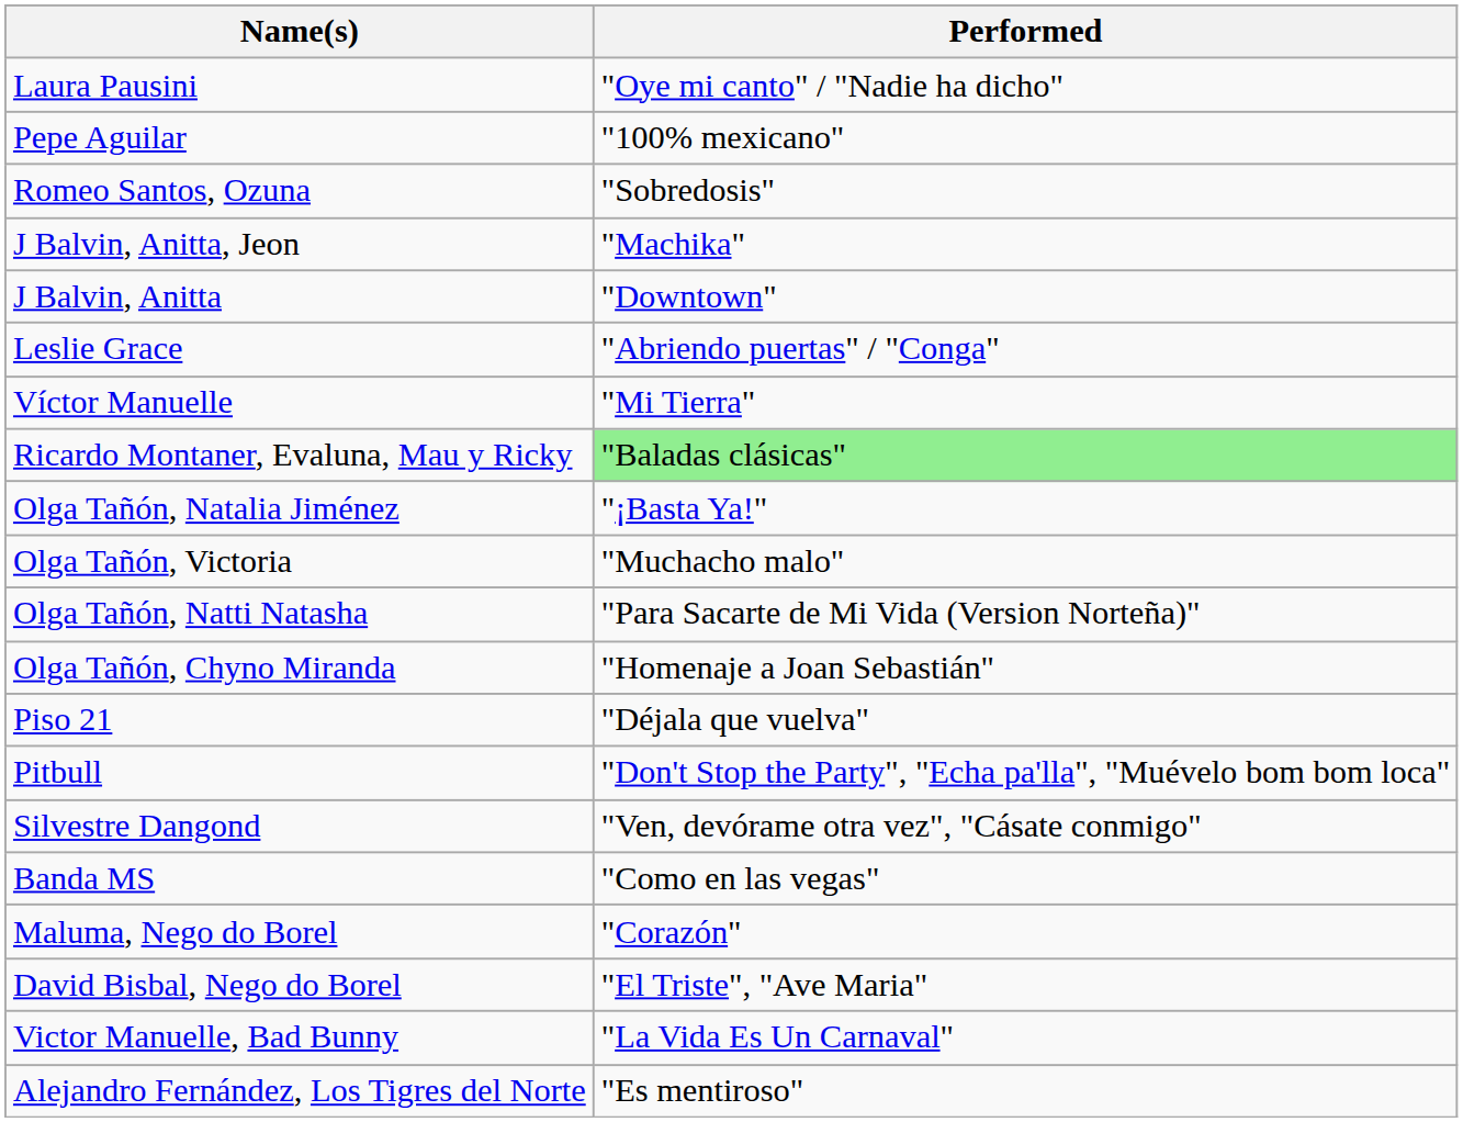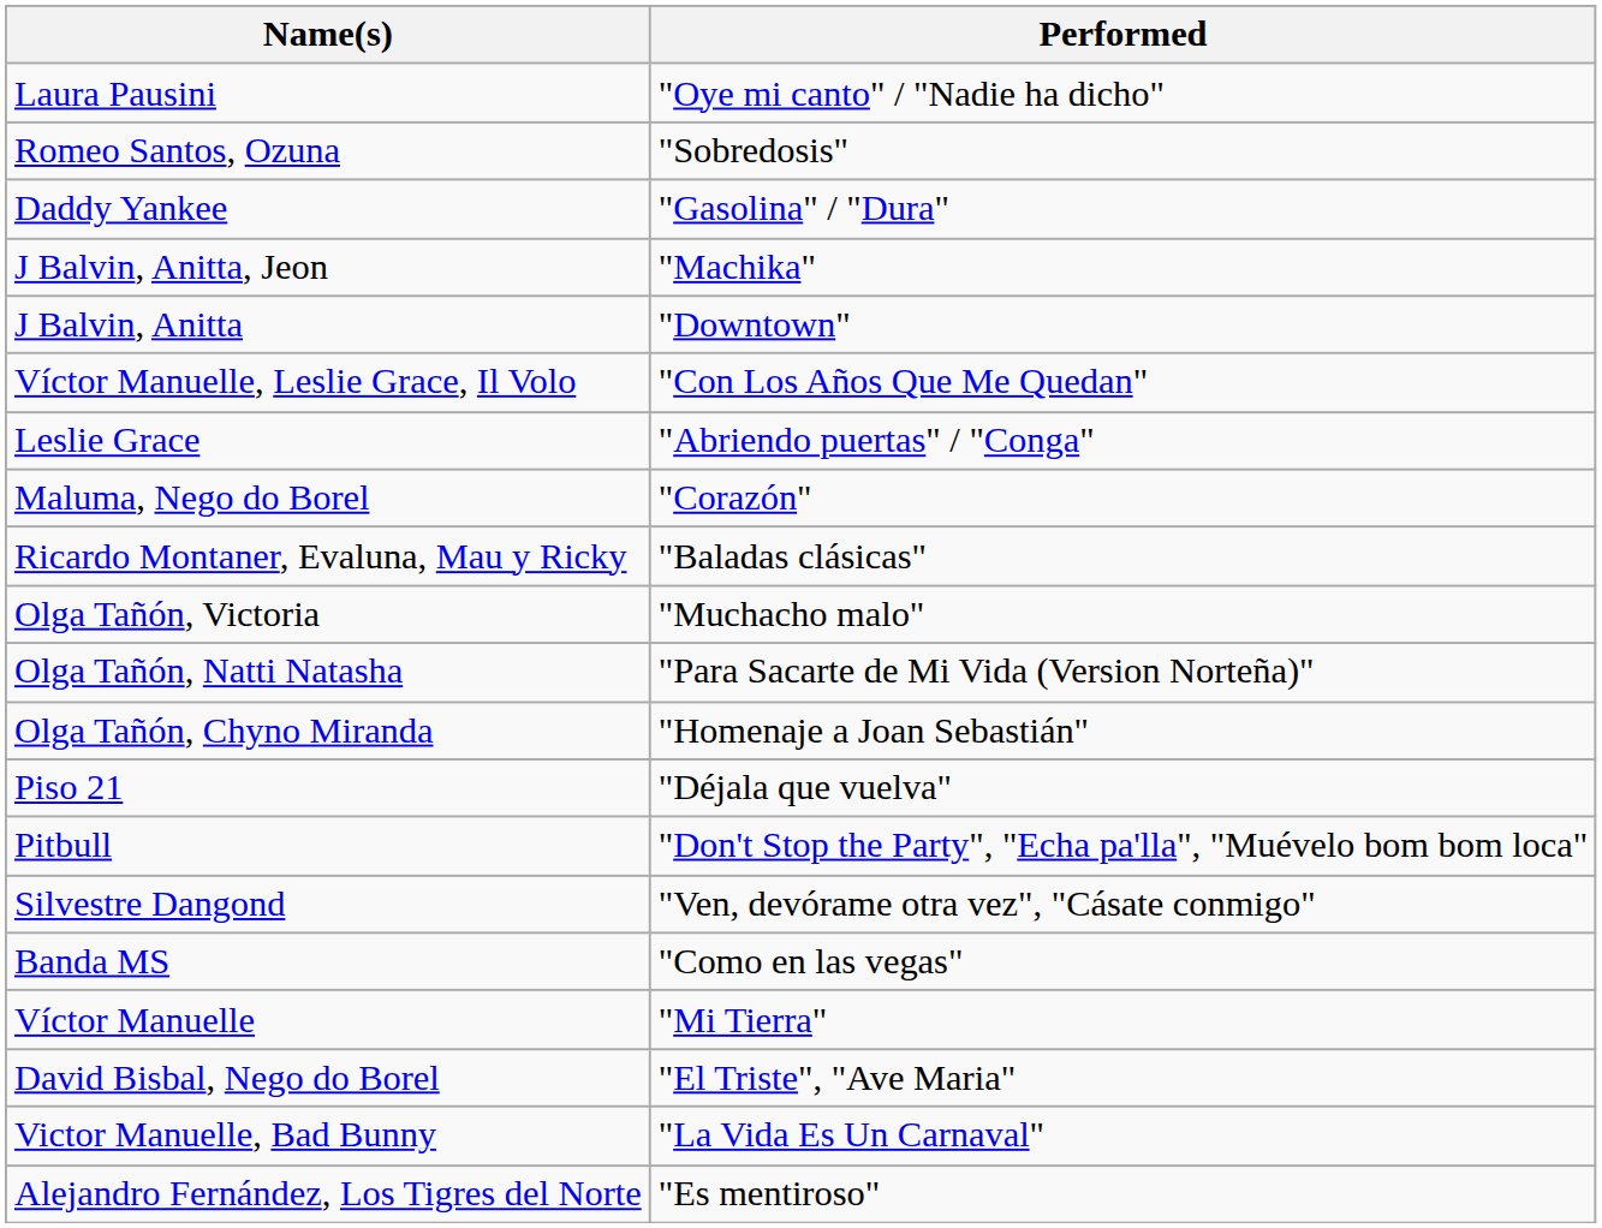- row: Pepe Aguilar | "100% mexicano"
+ row: Daddy Yankee | "Gasolina" / "Dura"
+ row: Víctor Manuelle, Leslie Grace, Il Volo | "Con Los Años Que Me Quedan"
rows swapped: Víctor Manuelle <-> Maluma, Nego do Borel
Ricardo Montaner, Evaluna, Mau y Ricky | Performed: lightgreen background -> no background
- row: Olga Tañón, Natalia Jiménez | "¡Basta Ya!"
